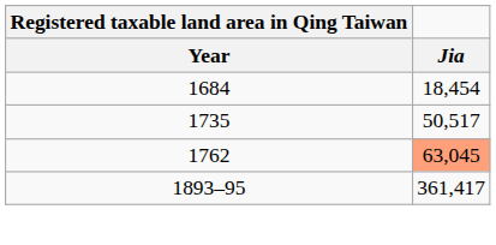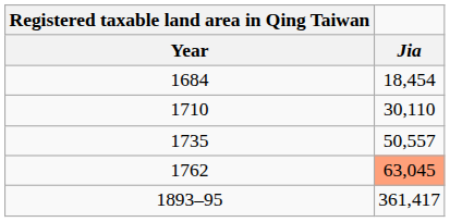+ row: 1710 | 30,110
1735 | Jia: 50,517 -> 50,557
